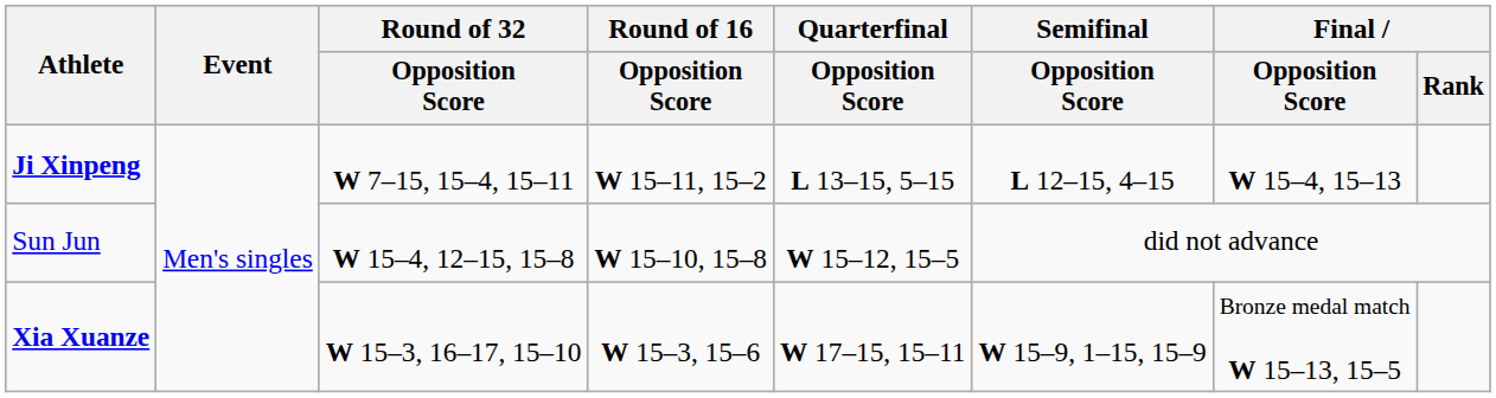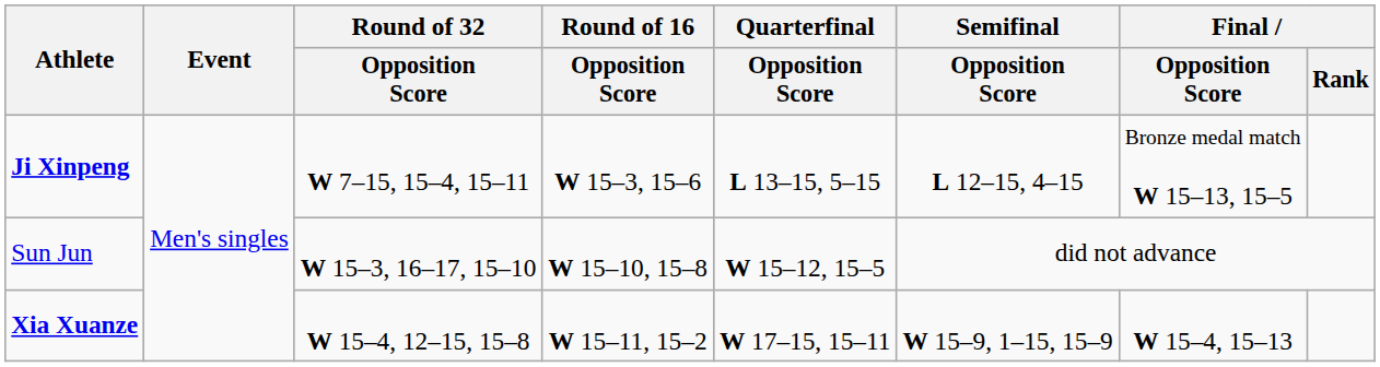Ji Xinpeng | Round of 16 / Opposition Score: W 15–11, 15–2 -> W 15–3, 15–6
Ji Xinpeng | Final / Opposition Score: W 15–4, 15–13 -> Bronze medal match W 15–13, 15–5
Sun Jun | Round of 32 / Opposition Score: W 15–4, 12–15, 15–8 -> W 15–3, 16–17, 15–10
Xia Xuanze | Round of 32 / Opposition Score: W 15–3, 16–17, 15–10 -> W 15–4, 12–15, 15–8
Xia Xuanze | Round of 16 / Opposition Score: W 15–3, 15–6 -> W 15–11, 15–2
Xia Xuanze | Final / Opposition Score: Bronze medal match W 15–13, 15–5 -> W 15–4, 15–13
